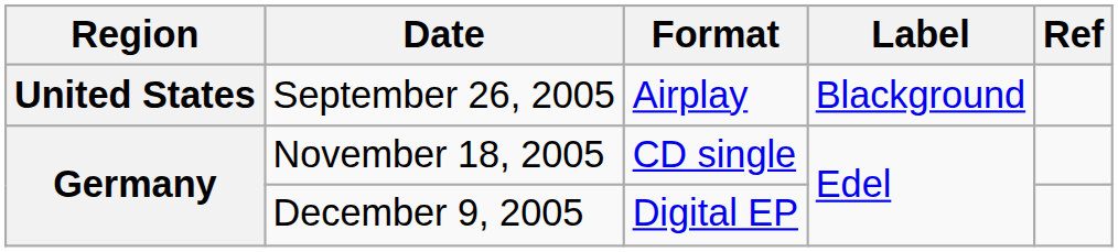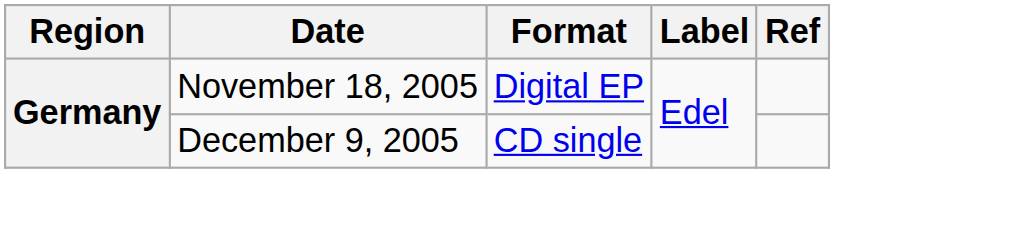- row: United States | September 26, 2005 | Airplay | Blackground
November 18, 2005 | Format: CD single -> Digital EP
December 9, 2005 | Format: Digital EP -> CD single
